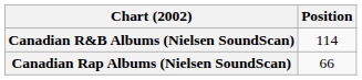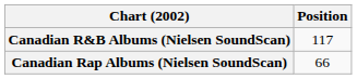Canadian R&B Albums (Nielsen SoundScan) | Position: 114 -> 117
